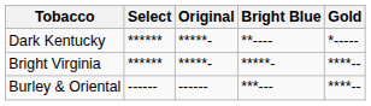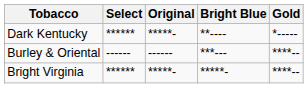rows swapped: Bright Virginia <-> Burley & Oriental
